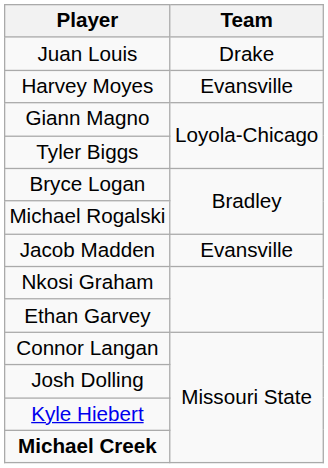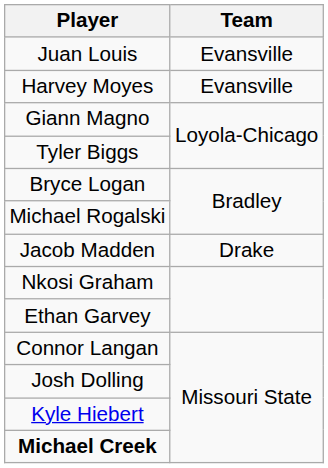Juan Louis | Team: Drake -> Evansville
Jacob Madden | Team: Evansville -> Drake
